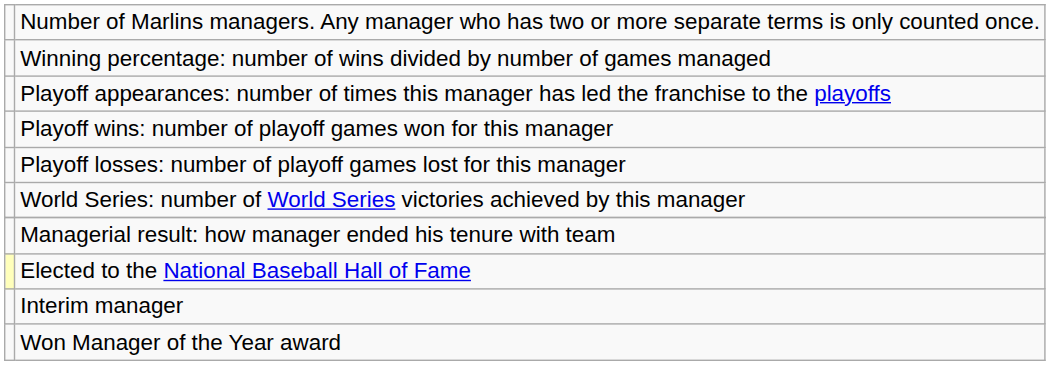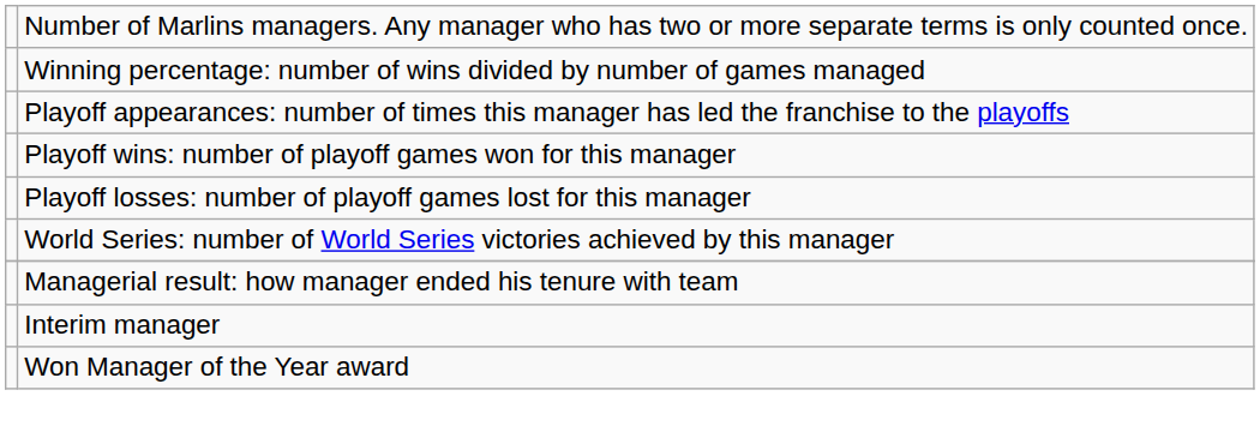- row: Elected to the National Baseball Hall of Fame
